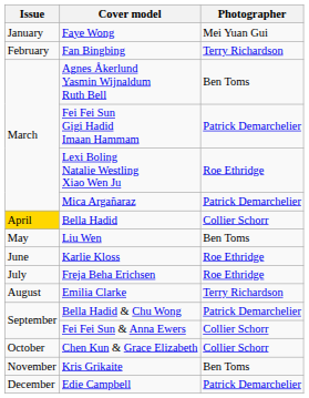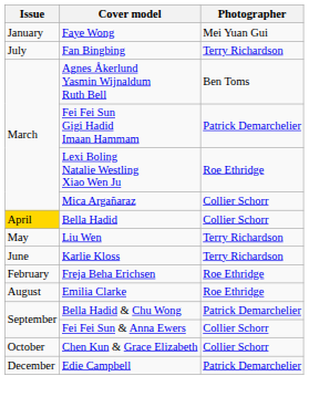Fan Bingbing | Issue: February -> July
Mica Argañaraz | Photographer: Patrick Demarchelier -> Collier Schorr
Liu Wen | Photographer: Ben Toms -> Terry Richardson
Karlie Kloss | Photographer: Roe Ethridge -> Terry Richardson
Freja Beha Erichsen | Issue: July -> February
Emilia Clarke | Photographer: Terry Richardson -> Roe Ethridge
- row: November | Kris Grikaite | Ben Toms
